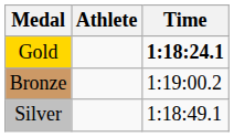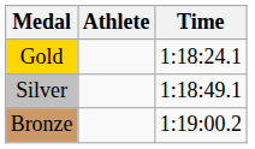Gold | Time: bold -> normal
rows swapped: Silver <-> Bronze
